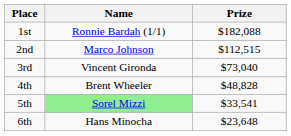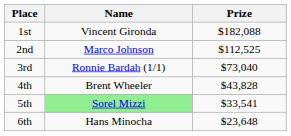1st | Name: Ronnie Bardah (1/1) -> Vincent Gironda
2nd | Prize: $112,515 -> $112,525
3rd | Name: Vincent Gironda -> Ronnie Bardah (1/1)
4th | Prize: $48,828 -> $43,828
